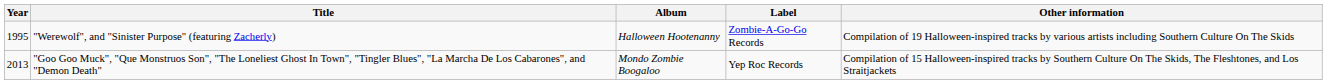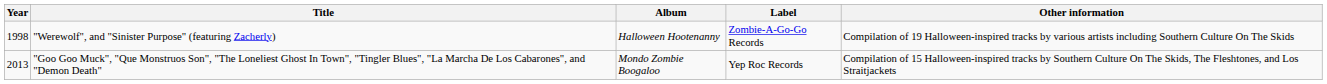"Werewolf", and "Sinister Purpose" (featuring Zacherly) | Year: 1995 -> 1998
